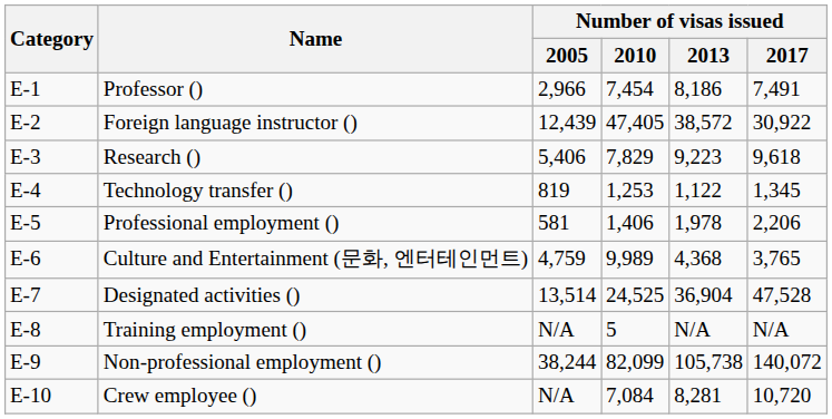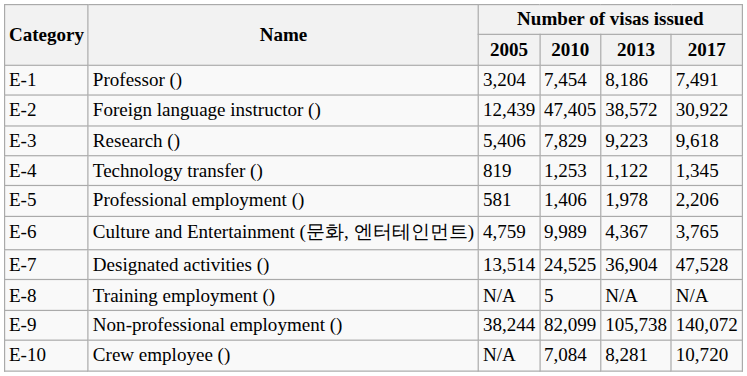Professor () | Number of visas issued / 2005: 2,966 -> 3,204
Culture and Entertainment (문화, 엔터테인먼트) | Number of visas issued / 2013: 4,368 -> 4,367
